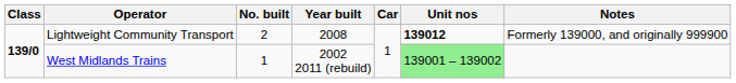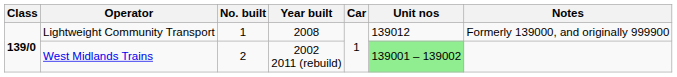Lightweight Community Transport | No. built: 2 -> 1
Lightweight Community Transport | Unit nos: bold -> normal
West Midlands Trains | No. built: 1 -> 2
